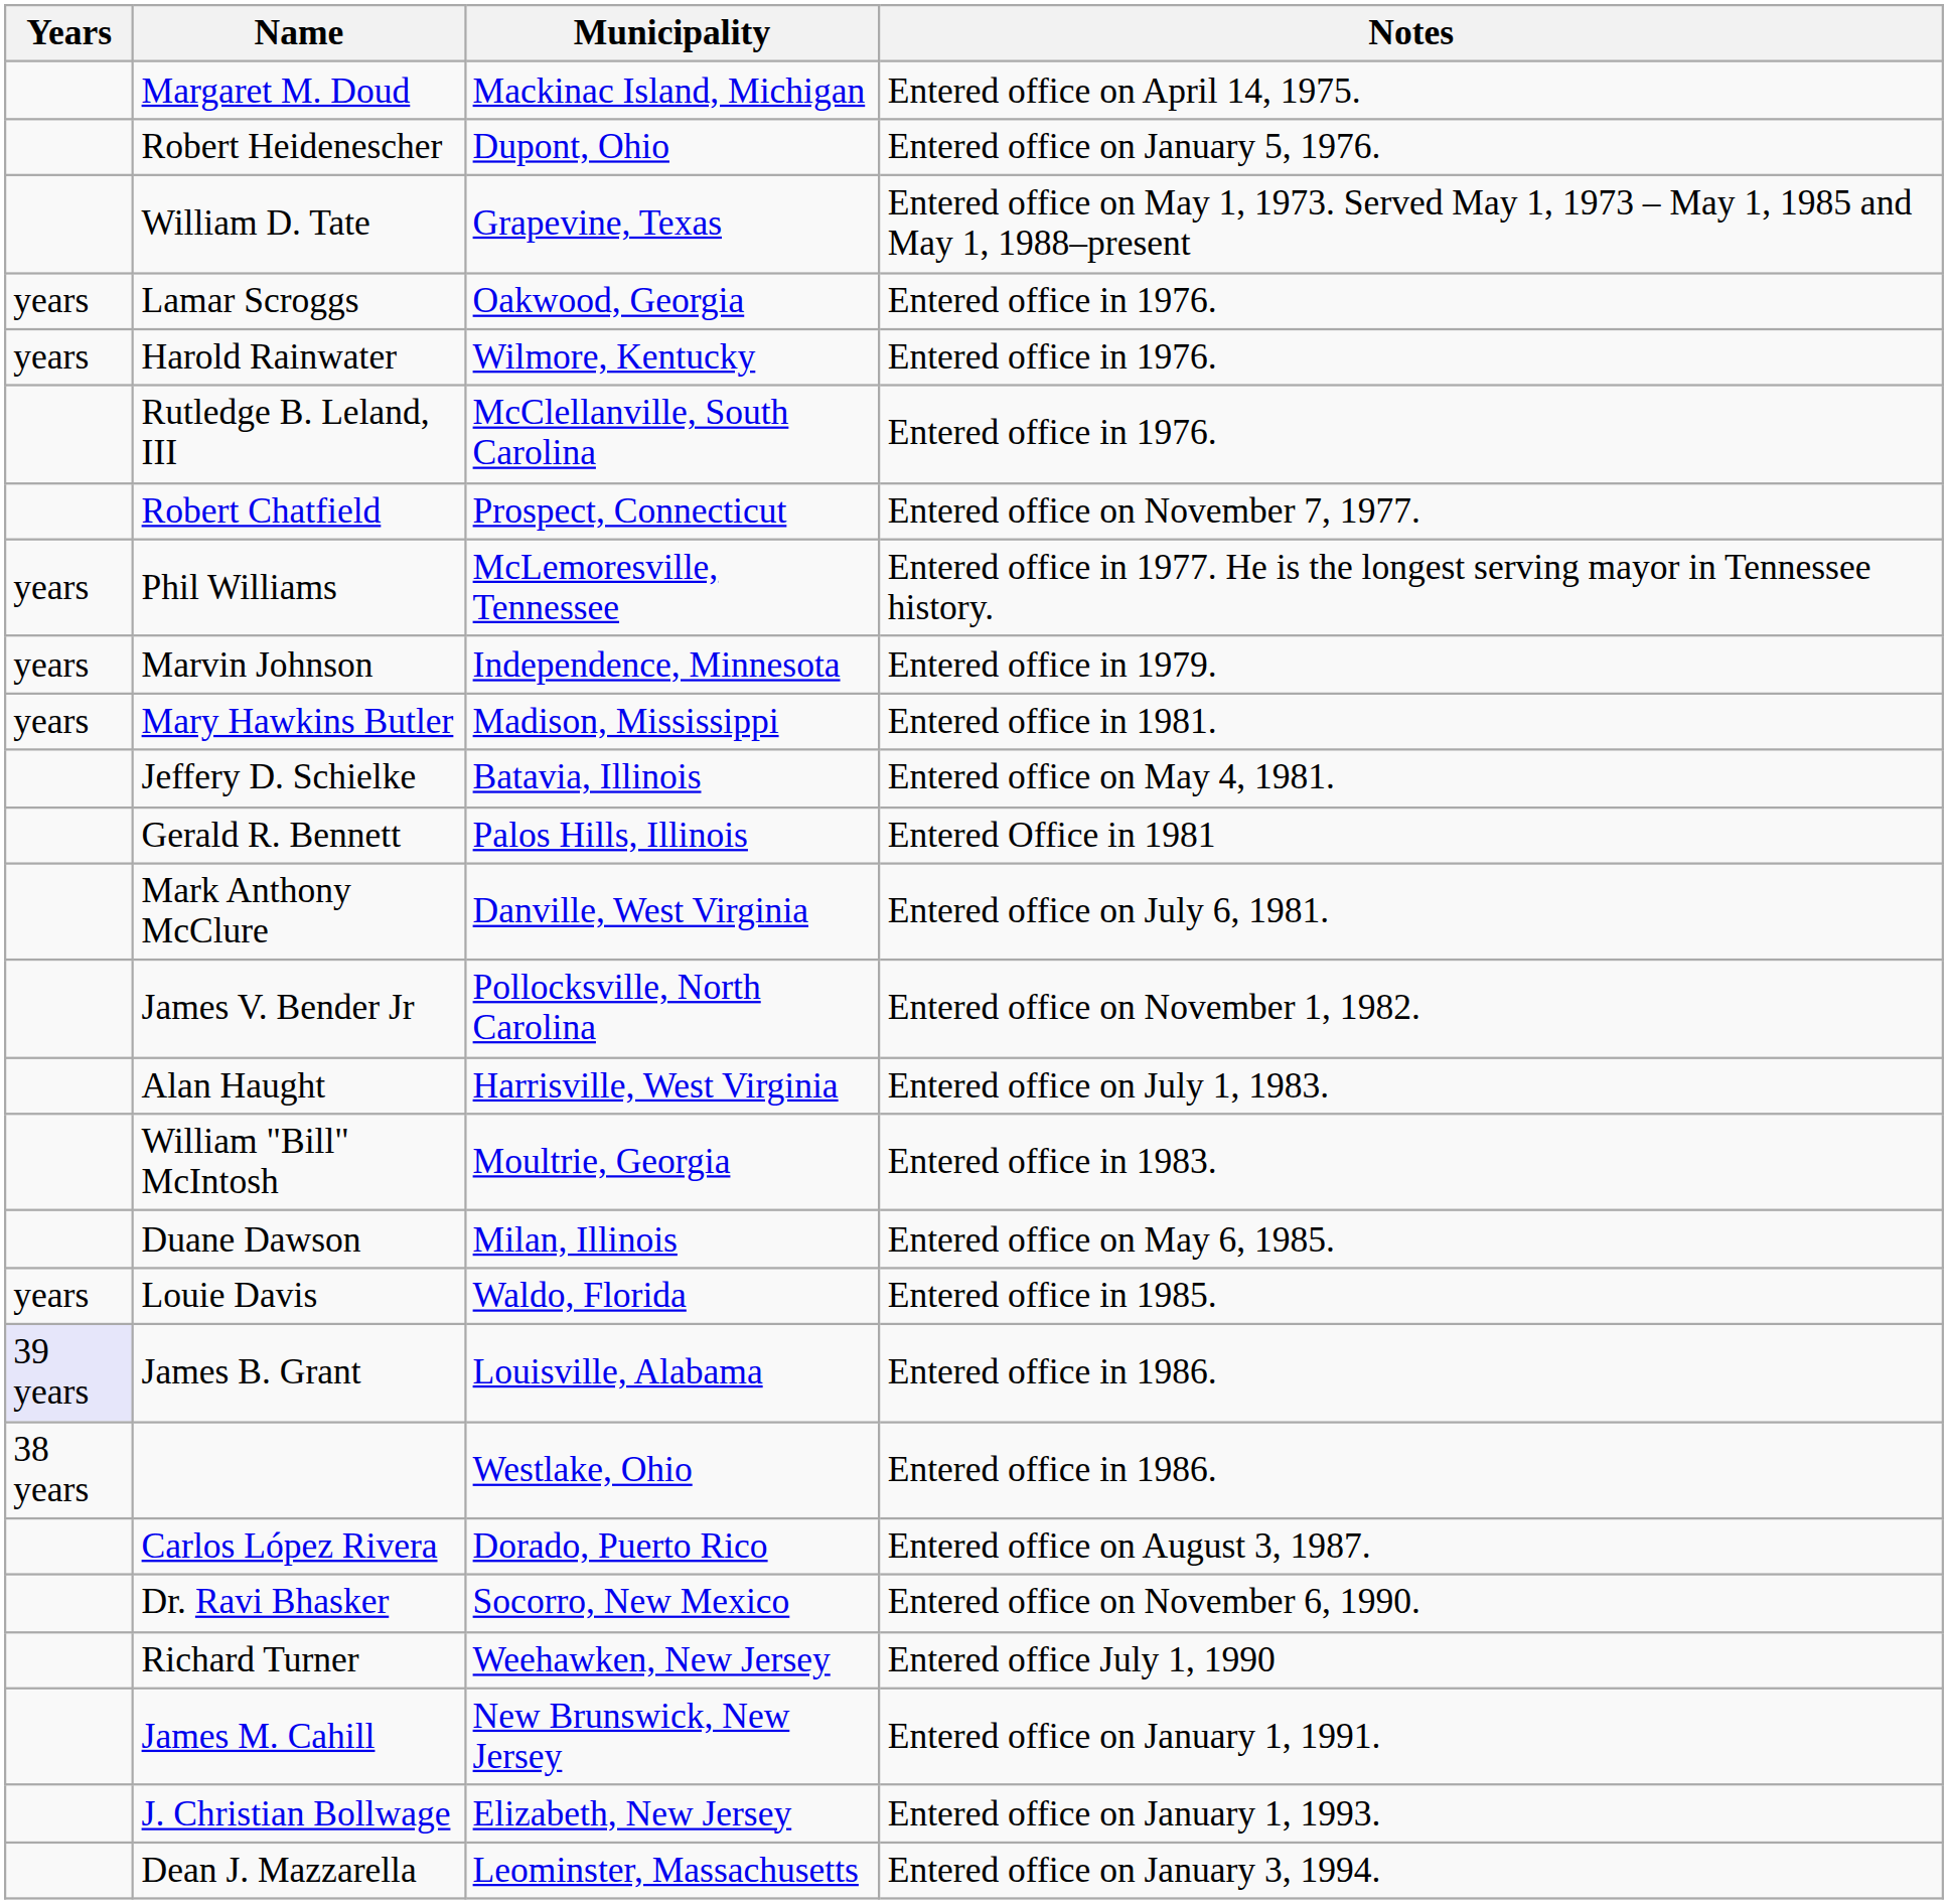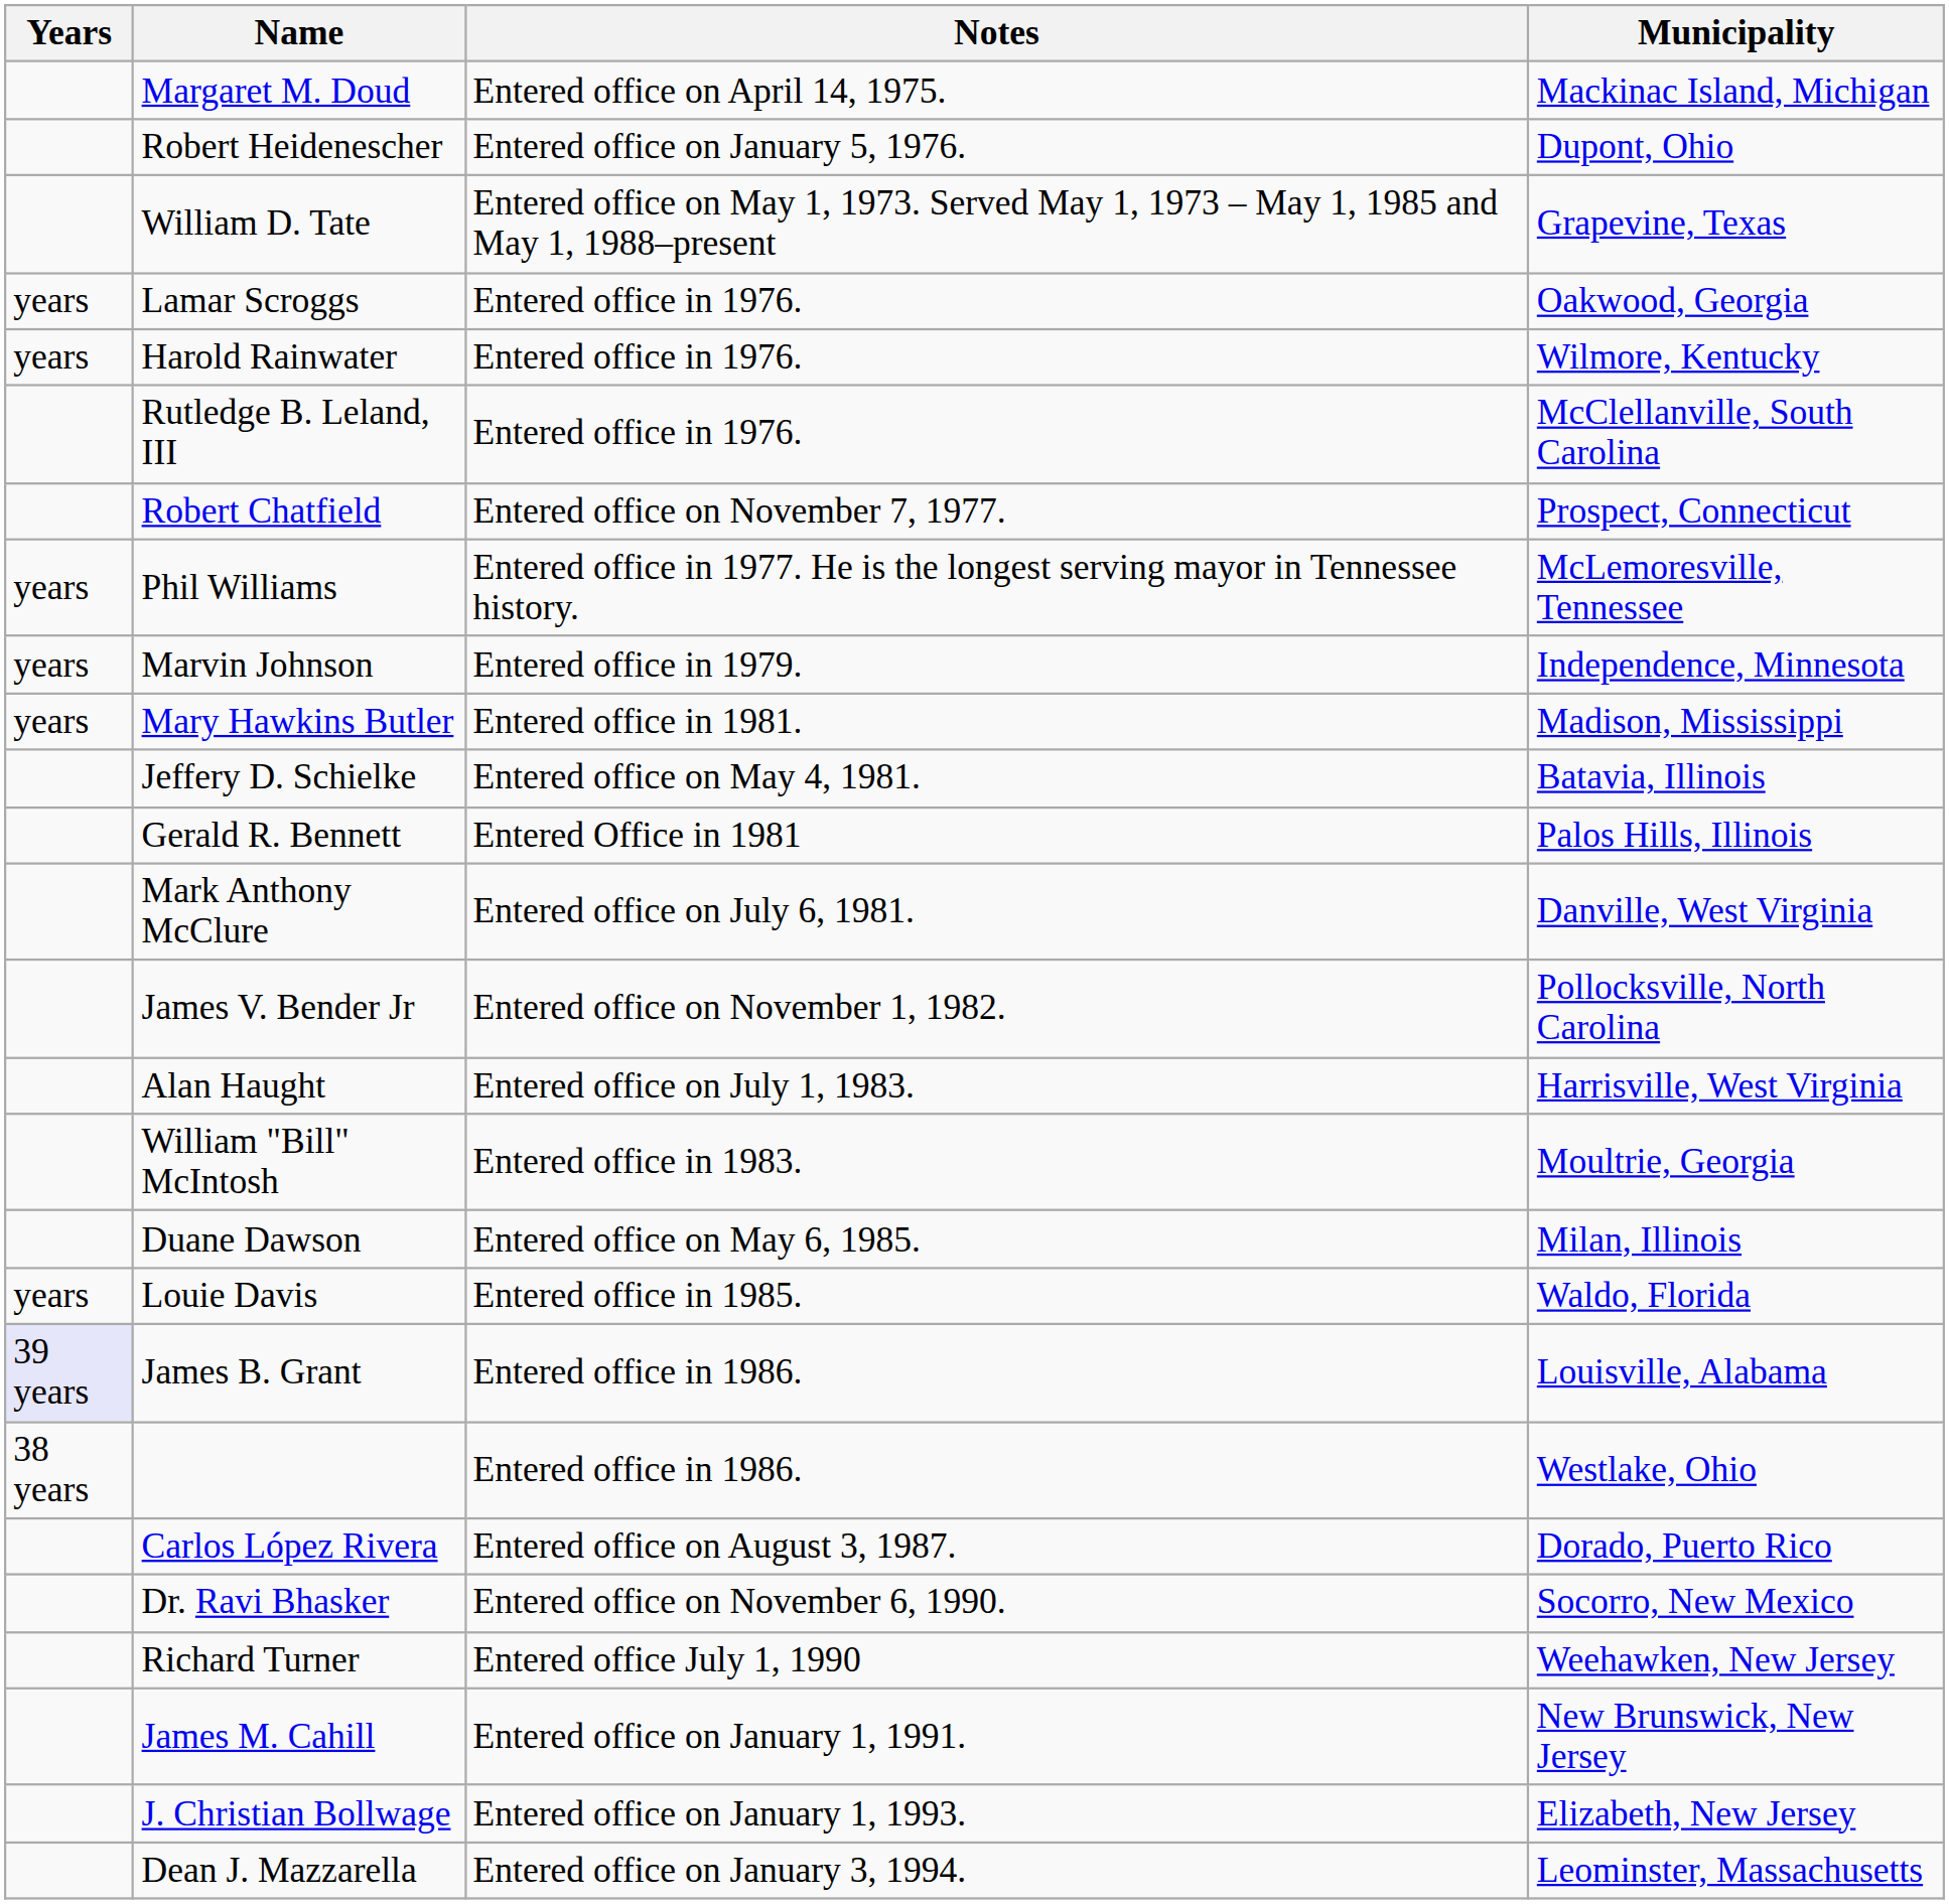columns swapped: Municipality <-> Notes
